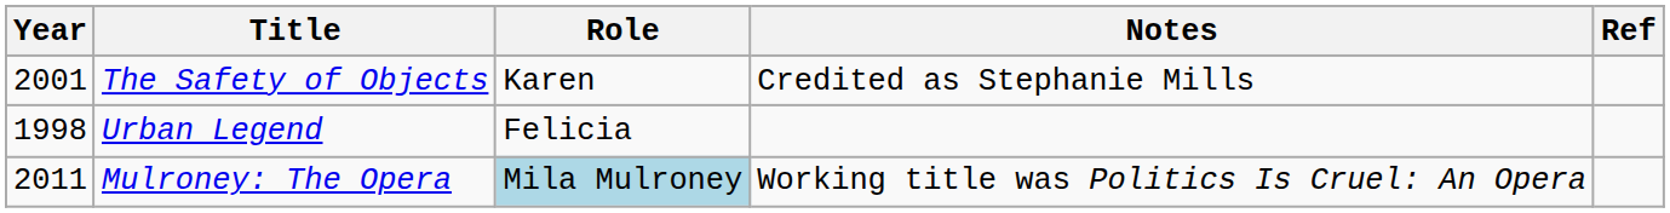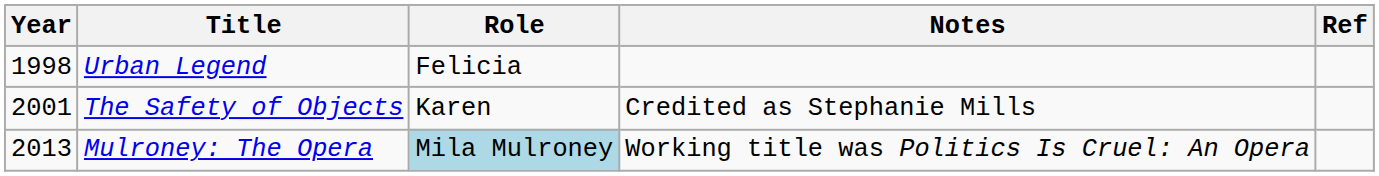rows swapped: Urban Legend <-> The Safety of Objects
Mulroney: The Opera | Year: 2011 -> 2013
